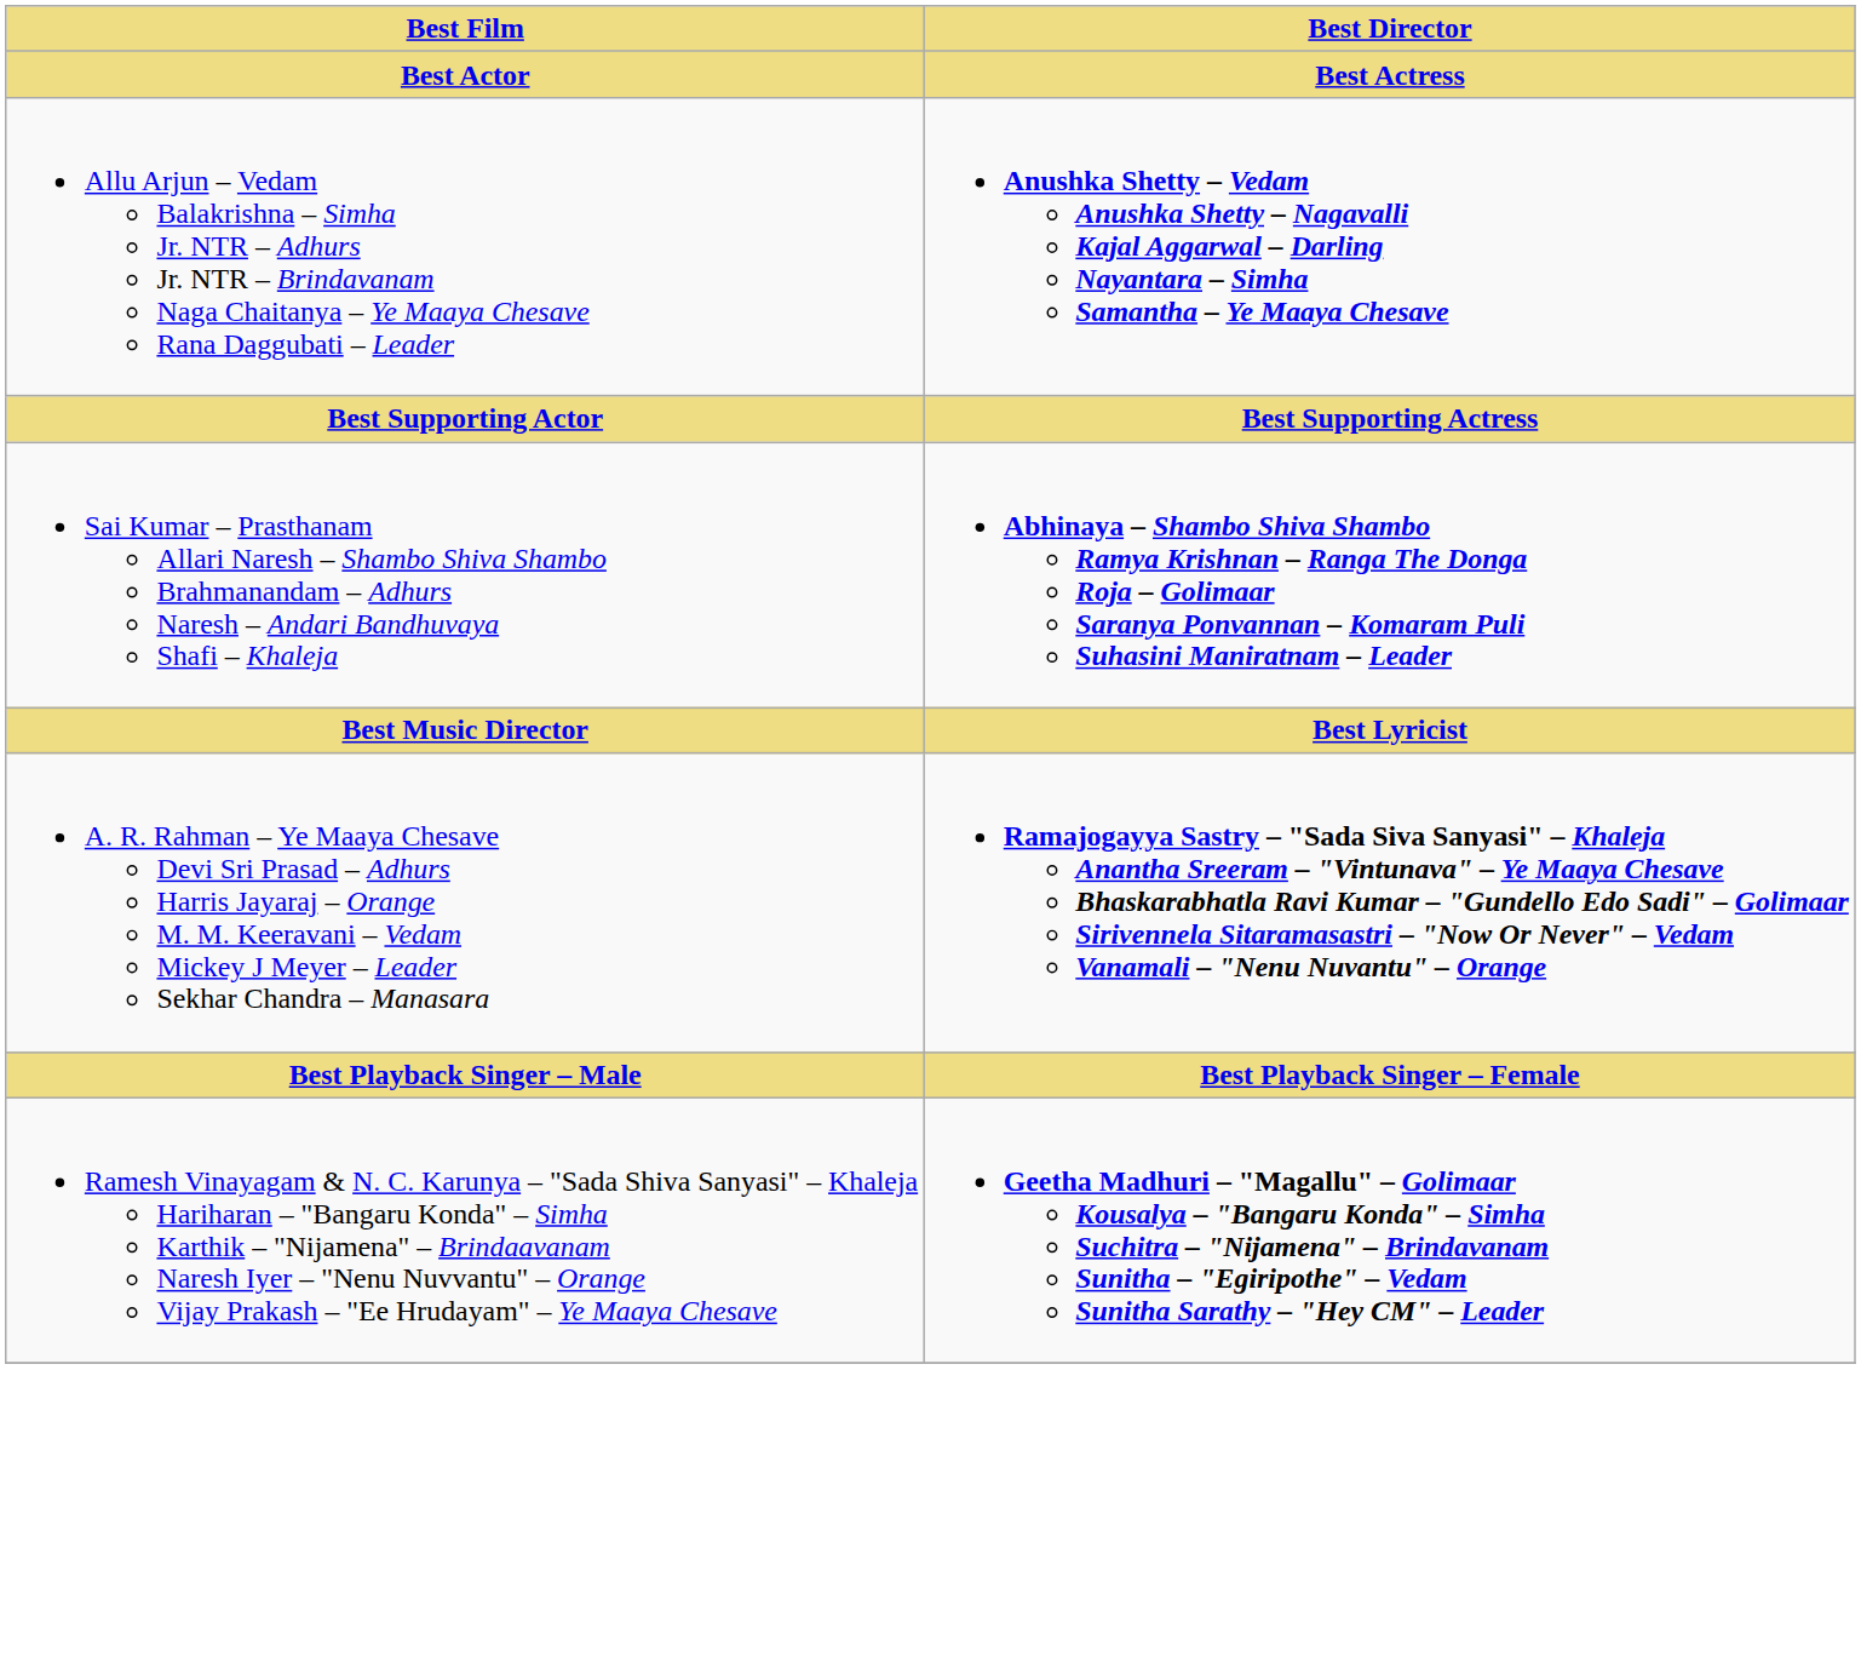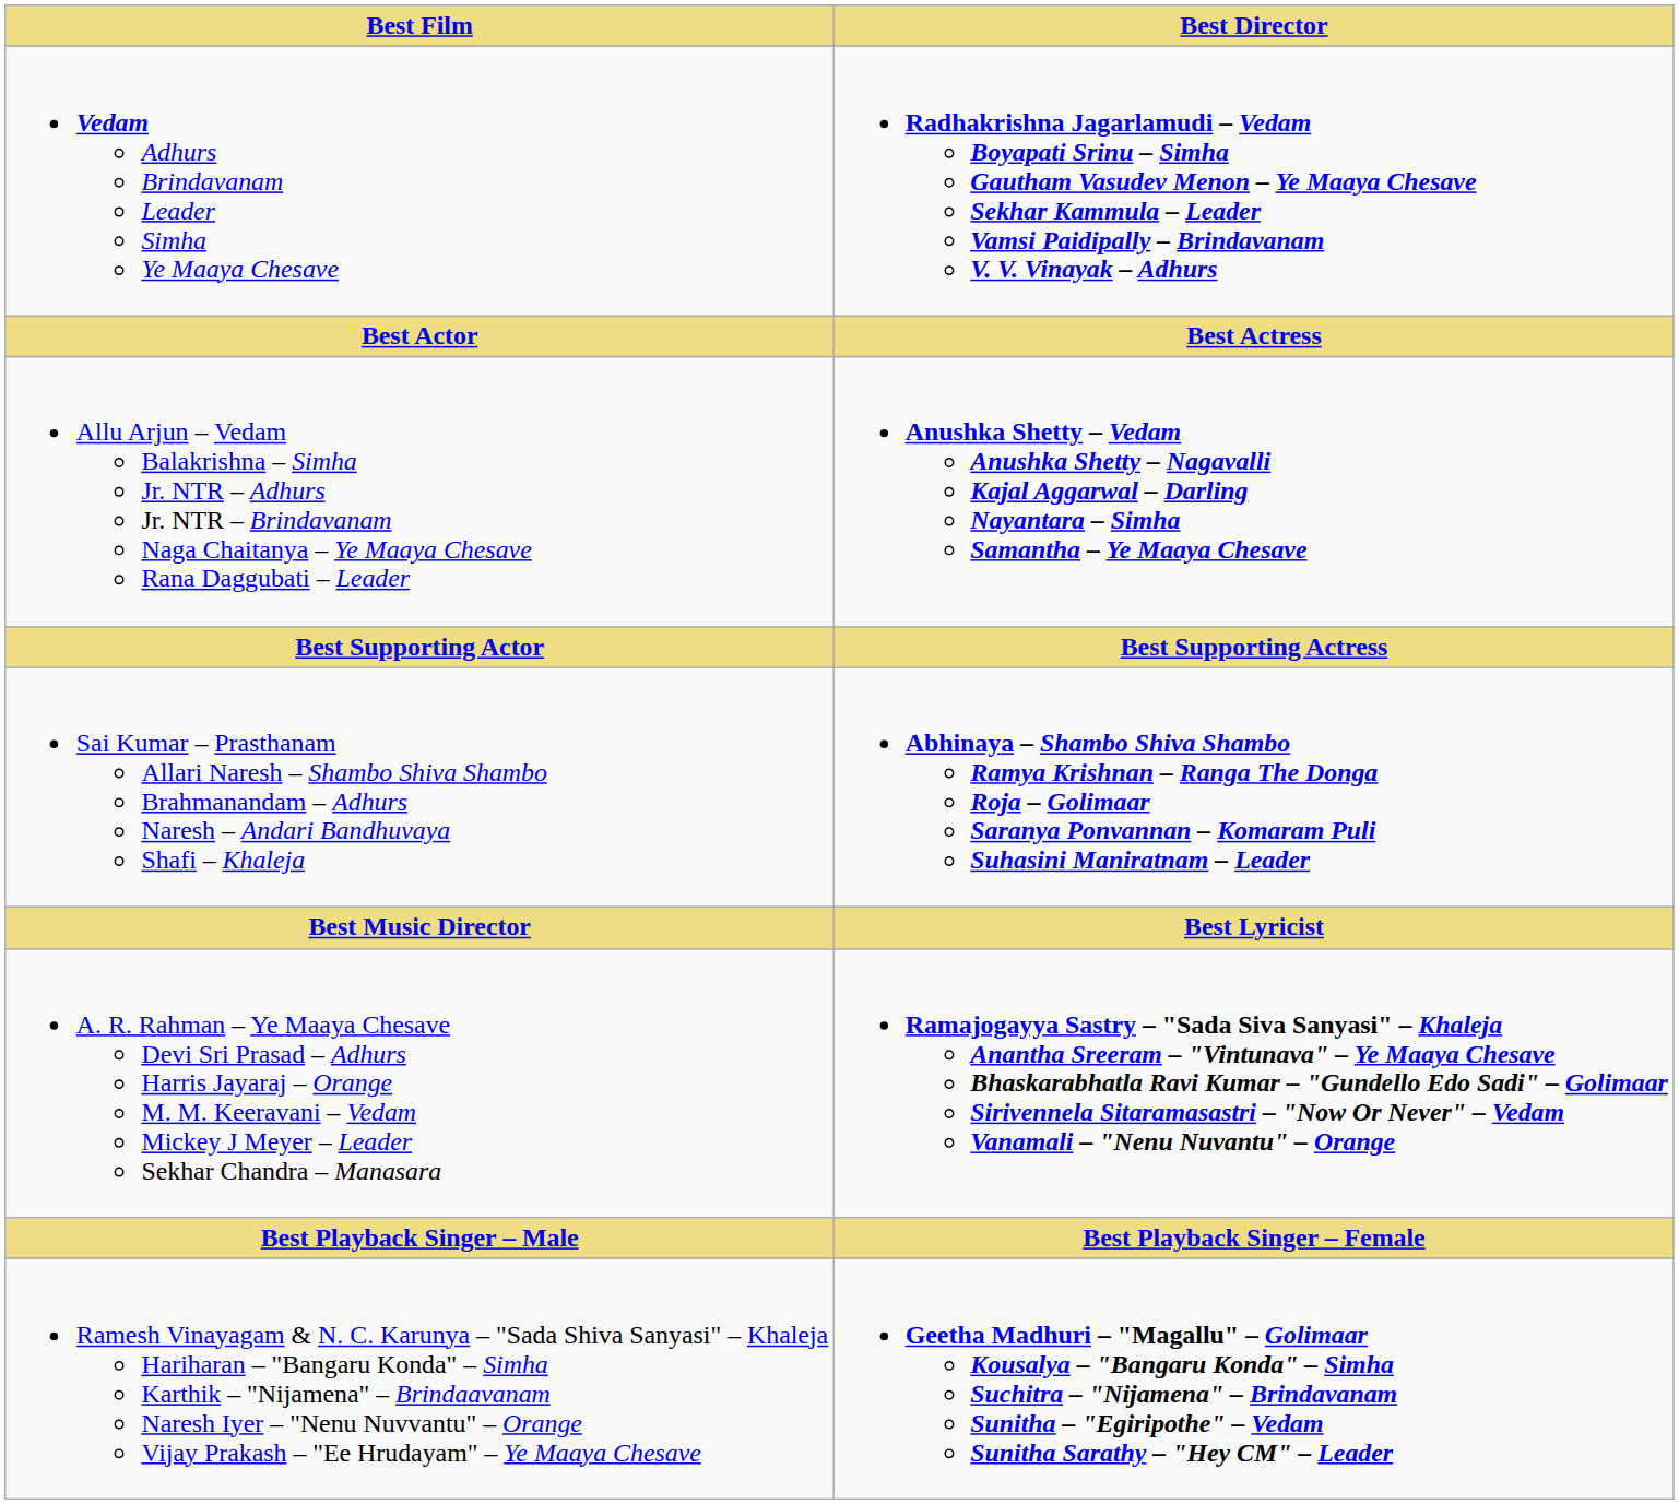+ row: Vedam Adhurs Brindavanam Leader Simha Ye Maaya Chesave | Radhakrishna Jagarlamudi – Vedam Boyapati Srinu – Simha Gautham Vasudev Menon – Ye Maaya Chesave Sekhar Kammula – Leader Vamsi Paidipally – Brindavanam V. V. Vinayak – Adhurs
